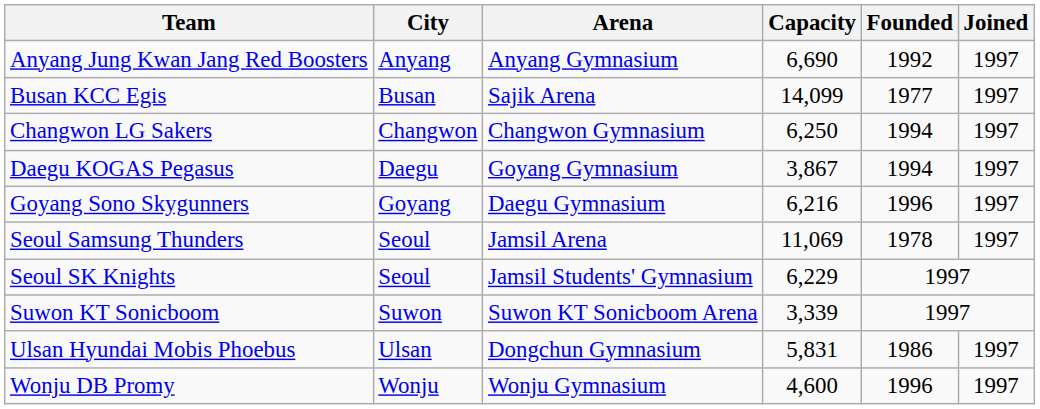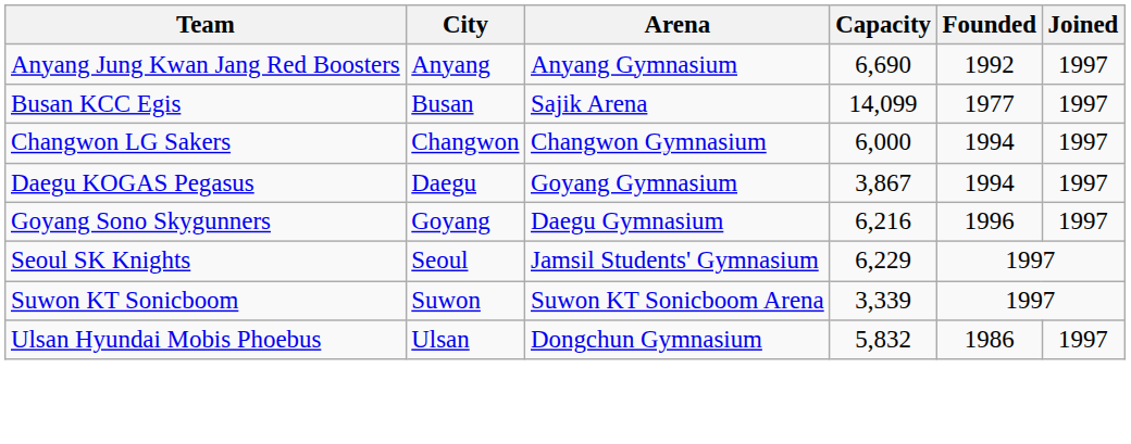Changwon LG Sakers | Capacity: 6,250 -> 6,000
- row: Seoul Samsung Thunders | Seoul | Jamsil Arena | 11,069 | 1978 | 1997
Ulsan Hyundai Mobis Phoebus | Capacity: 5,831 -> 5,832
- row: Wonju DB Promy | Wonju | Wonju Gymnasium | 4,600 | 1996 | 1997
